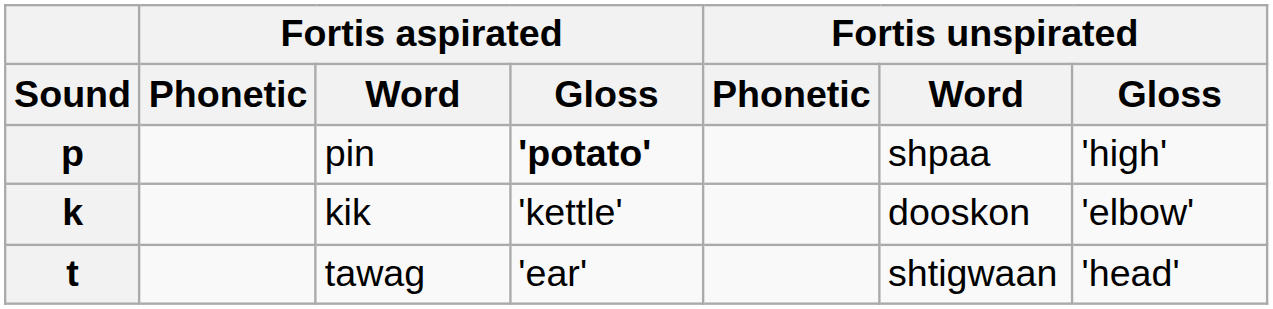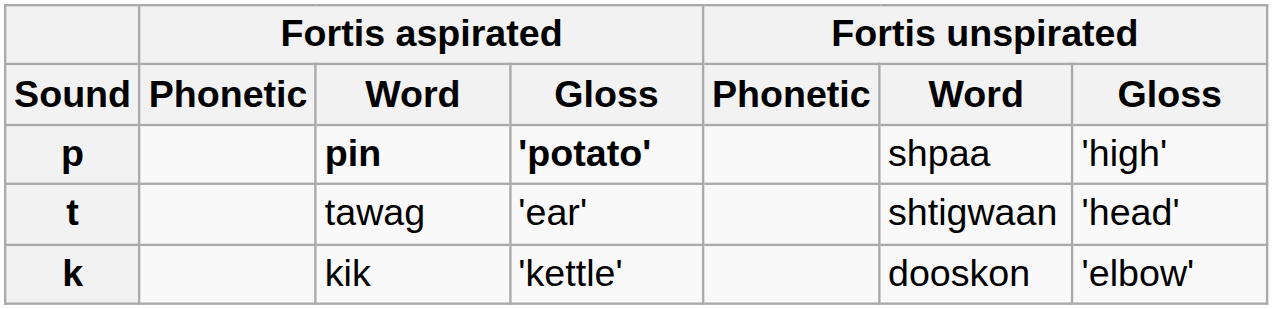p | Fortis aspirated / Word: normal -> bold
rows swapped: t <-> k
